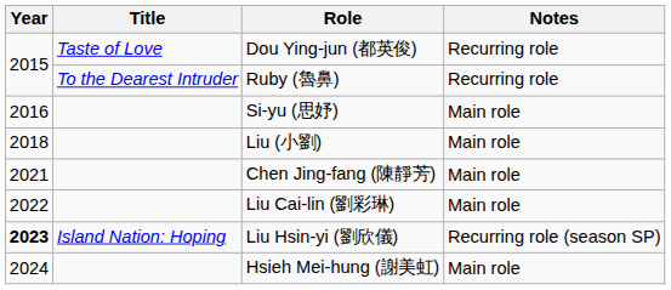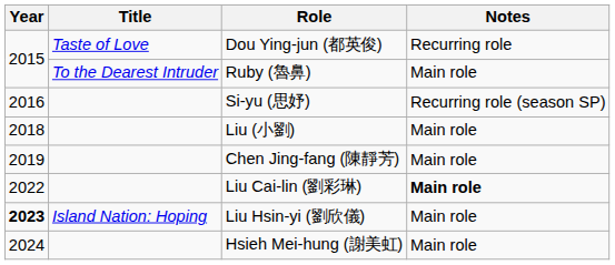Ruby (魯鼻) | Notes: Recurring role -> Main role
Si-yu (思妤) | Notes: Main role -> Recurring role (season SP)
Chen Jing-fang (陳靜芳) | Year: 2021 -> 2019
Liu Cai-lin (劉彩琳) | Notes: normal -> bold
Liu Hsin-yi (劉欣儀) | Notes: Recurring role (season SP) -> Main role
